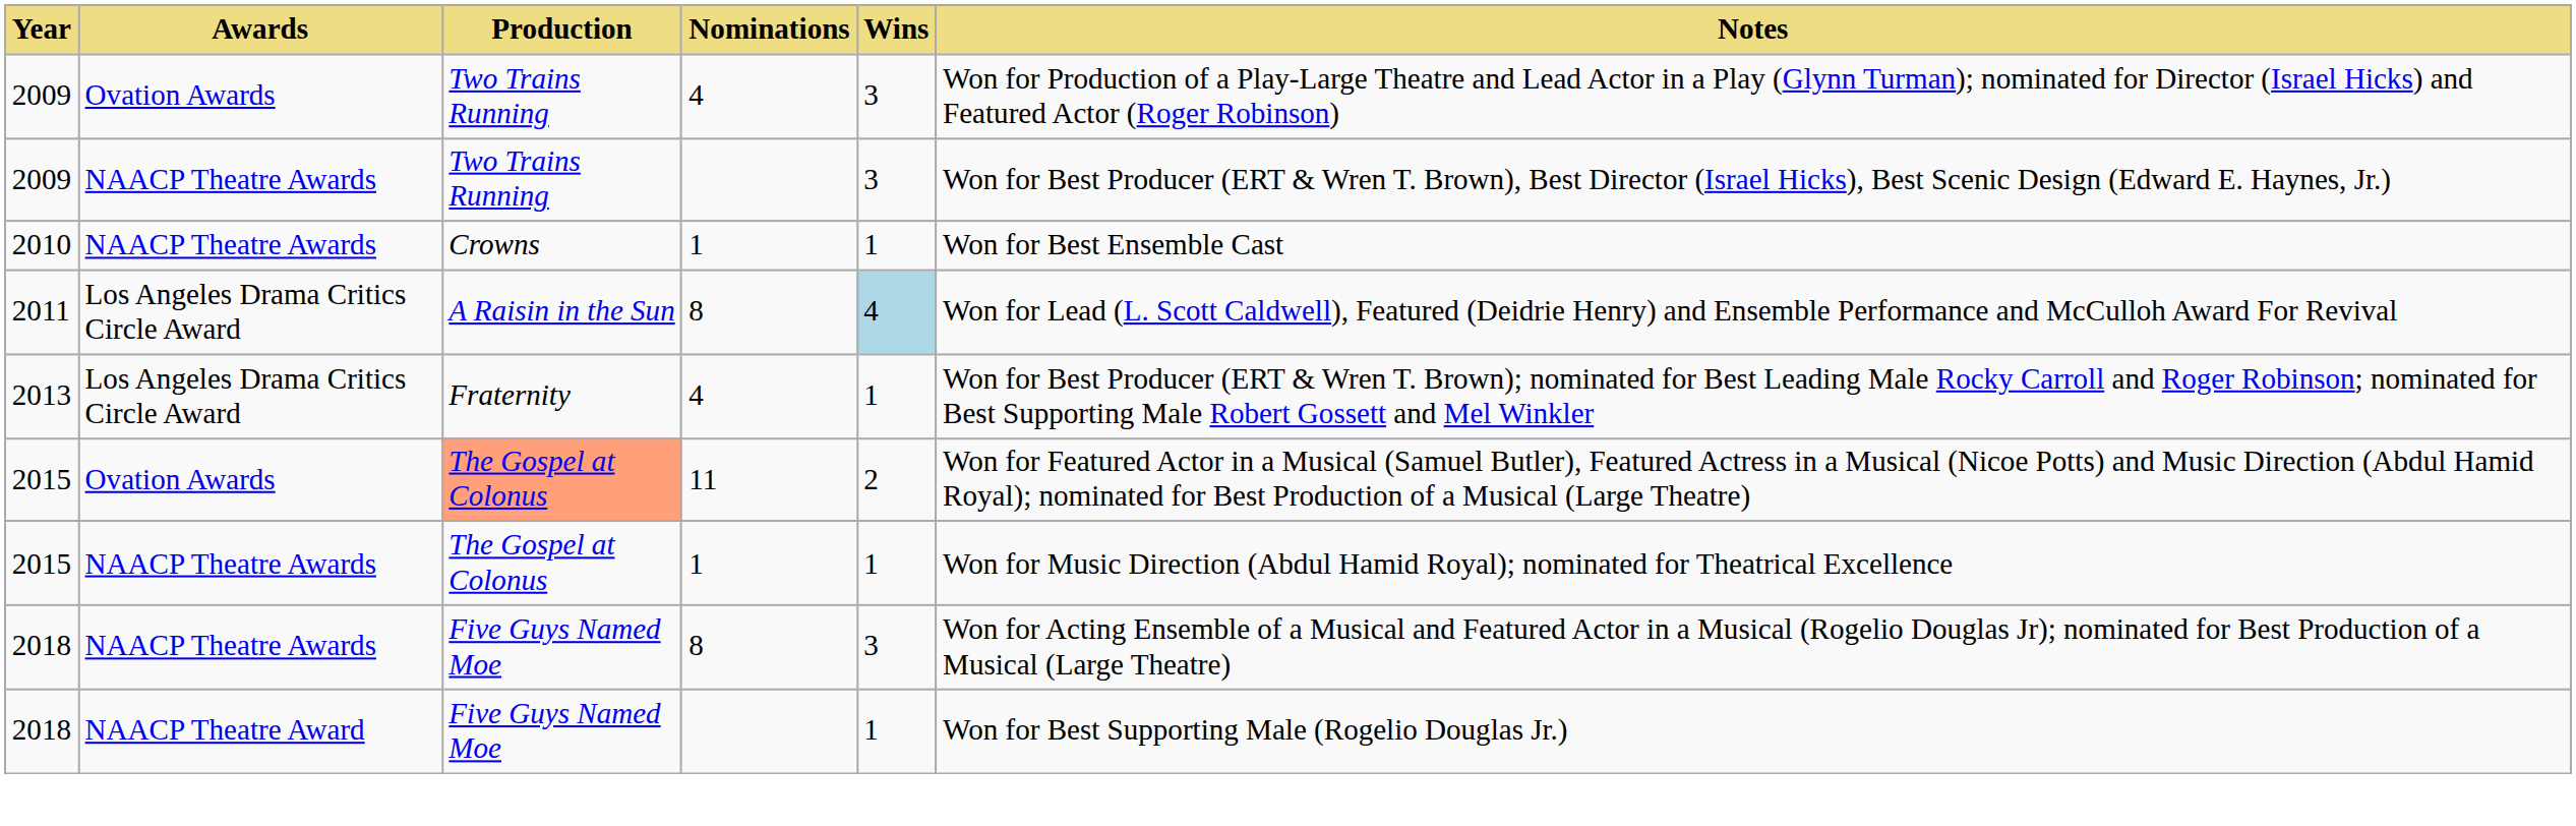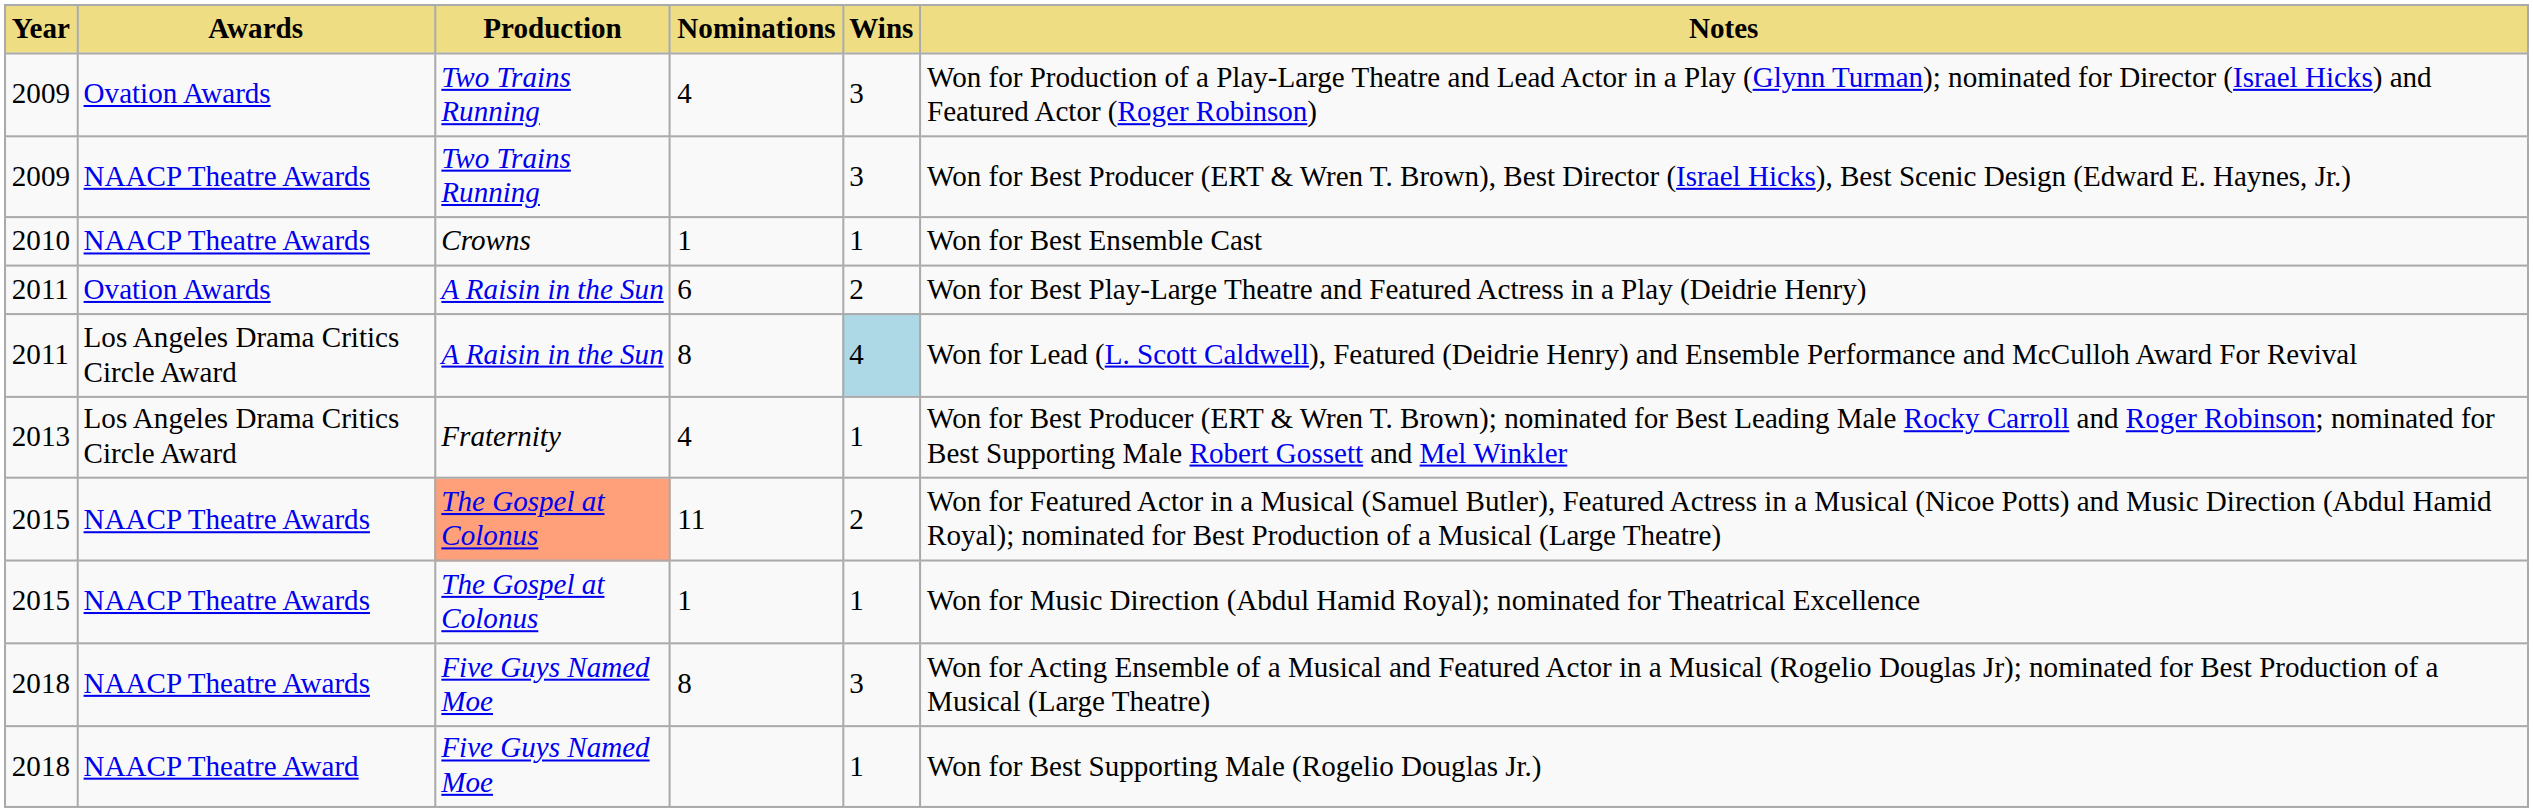+ row: 2011 | Ovation Awards | A Raisin in the Sun | 6 | 2 | Won for Best Play-Large Theatre and Featured Actress in a Play (Deidrie Henry)
2015 / 11 | Awards: Ovation Awards -> NAACP Theatre Awards
